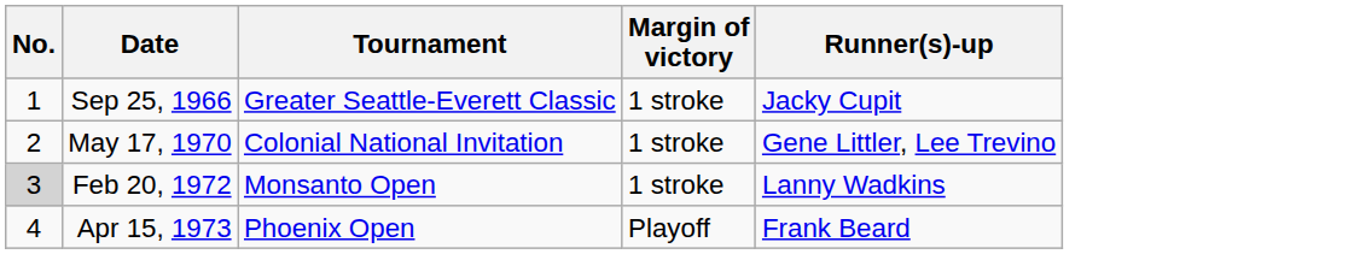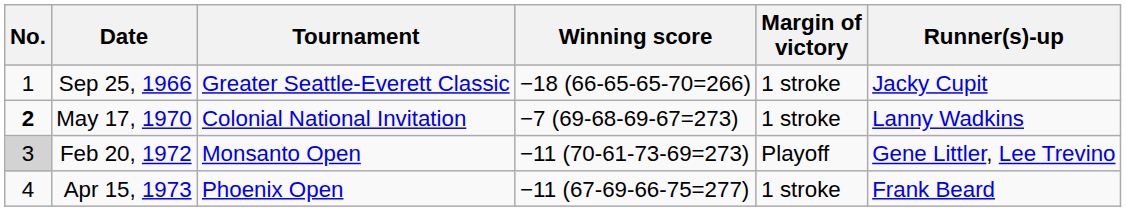+ column: Winning score | −18 (66-65-65-70=266) | −7 (69-68-69-67=273) | −11 (70-61-73-69=273) | −11 (67-69-66-75=277)
May 17, 1970 | No.: normal -> bold
May 17, 1970 | Runner(s)-up: Gene Littler, Lee Trevino -> Lanny Wadkins
Feb 20, 1972 | Margin of victory: 1 stroke -> Playoff
Feb 20, 1972 | Runner(s)-up: Lanny Wadkins -> Gene Littler, Lee Trevino
Apr 15, 1973 | Margin of victory: Playoff -> 1 stroke
